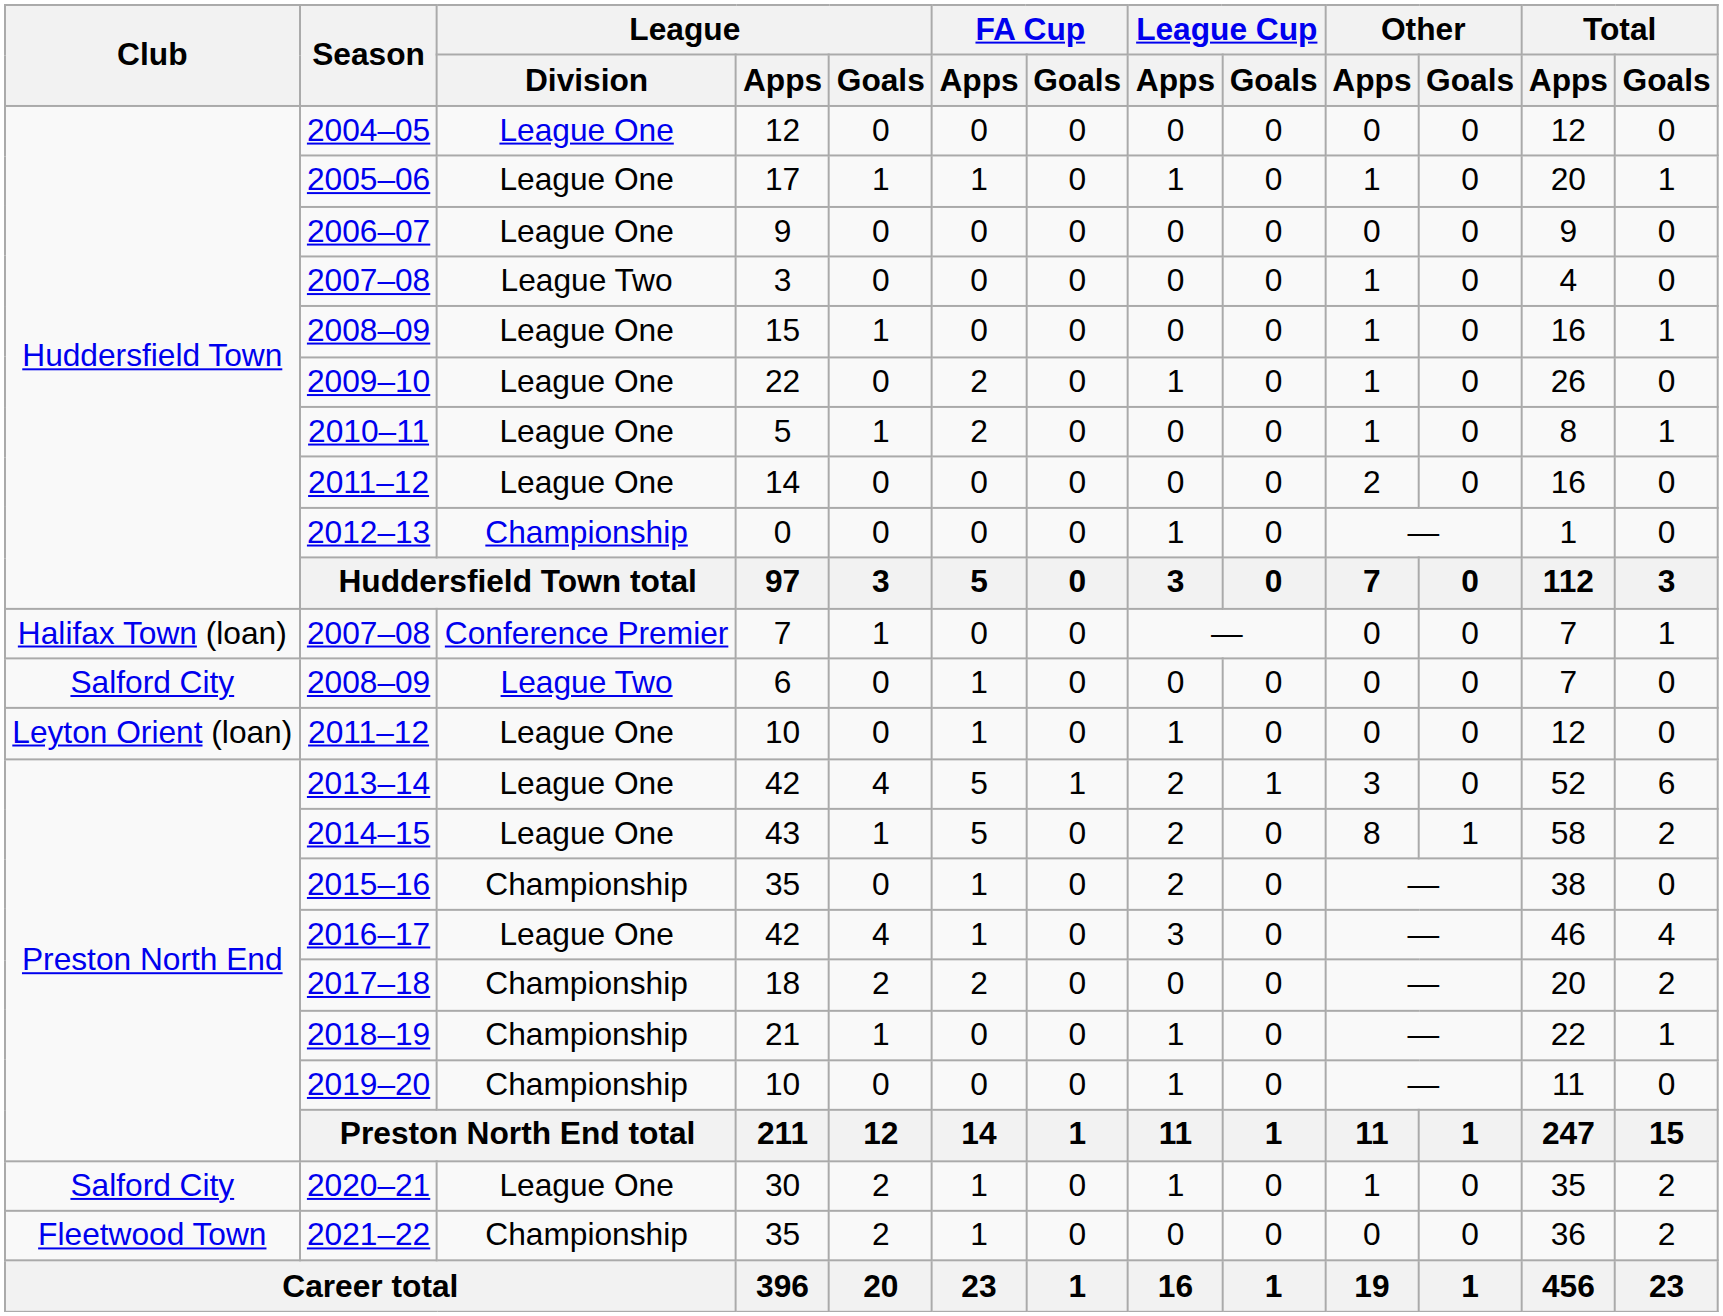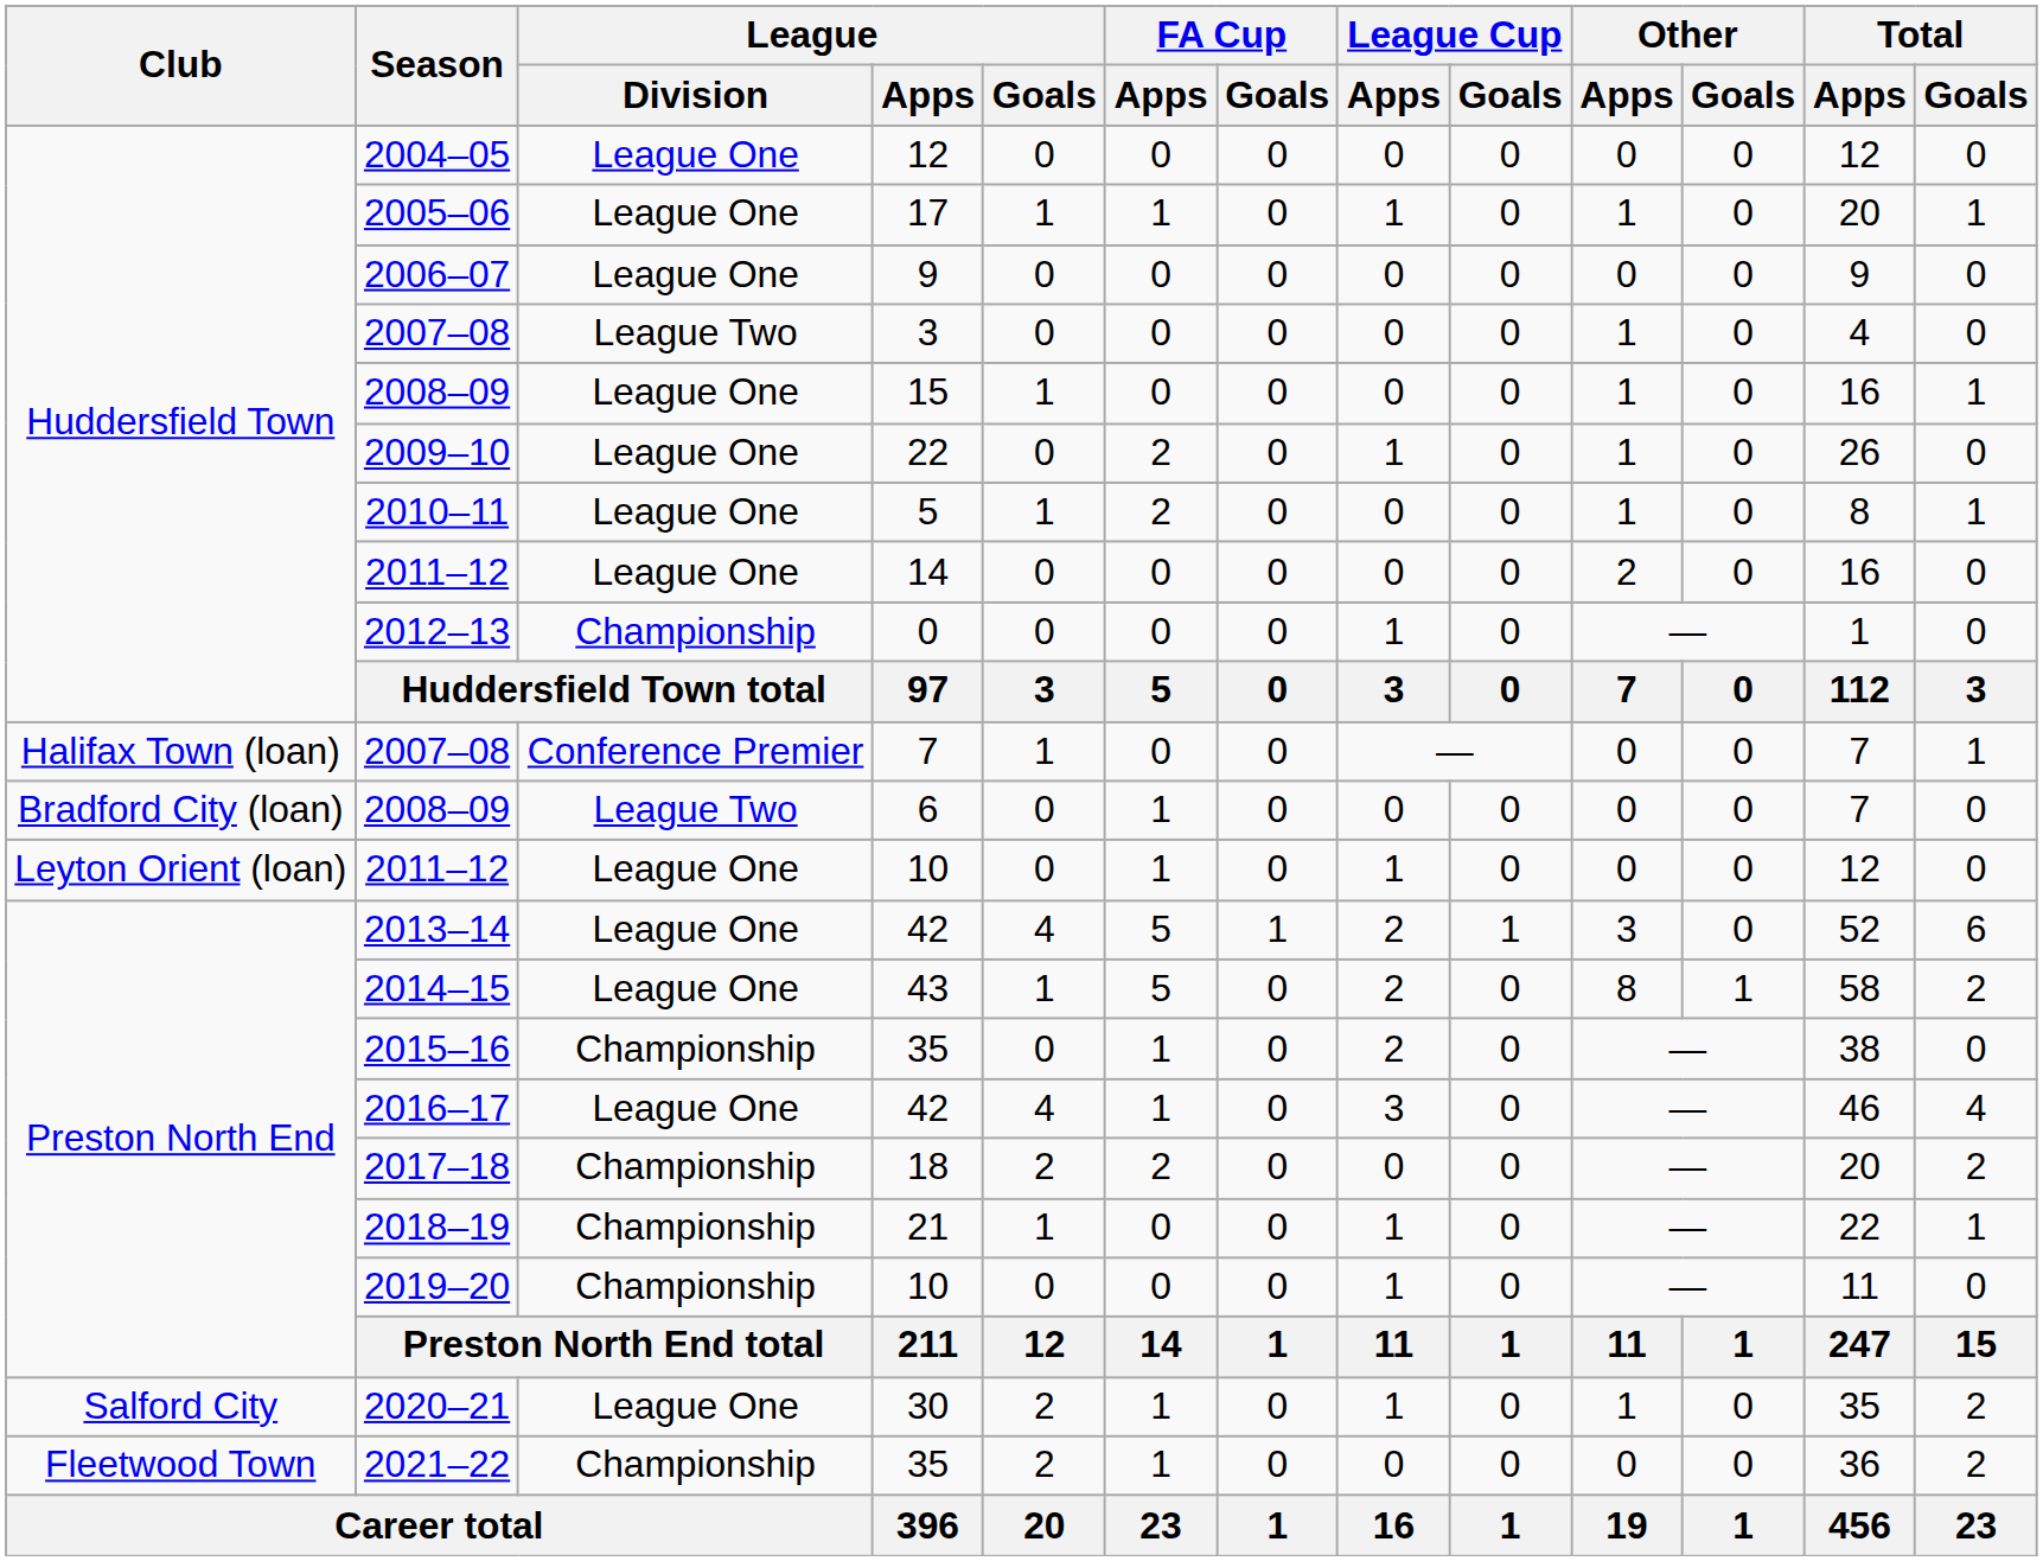2008–09 / 6 | Club: Salford City -> Bradford City (loan)
